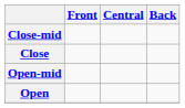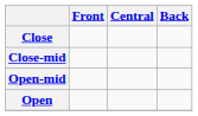rows swapped: Close <-> Close-mid
